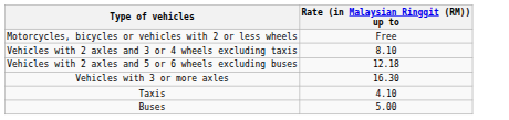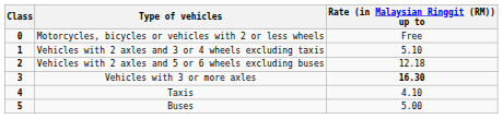+ column: Class | 0 | 1 | 2 | 3 | 4 | 5
Vehicles with 2 axles and 3 or 4 wheels excluding taxis | Rate (in Malaysian Ringgit (RM)) up to: 8.10 -> 5.10
Vehicles with 3 or more axles | Rate (in Malaysian Ringgit (RM)) up to: normal -> bold
